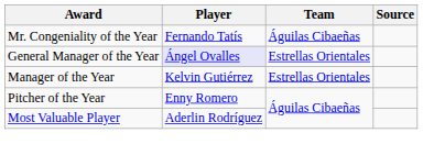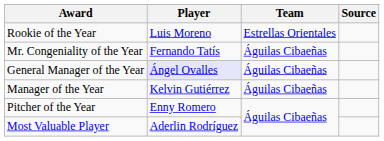+ row: Rookie of the Year | Luis Moreno | Estrellas Orientales
General Manager of the Year | Team: Estrellas Orientales -> Águilas Cibaeñas
Manager of the Year | Team: Estrellas Orientales -> Águilas Cibaeñas
